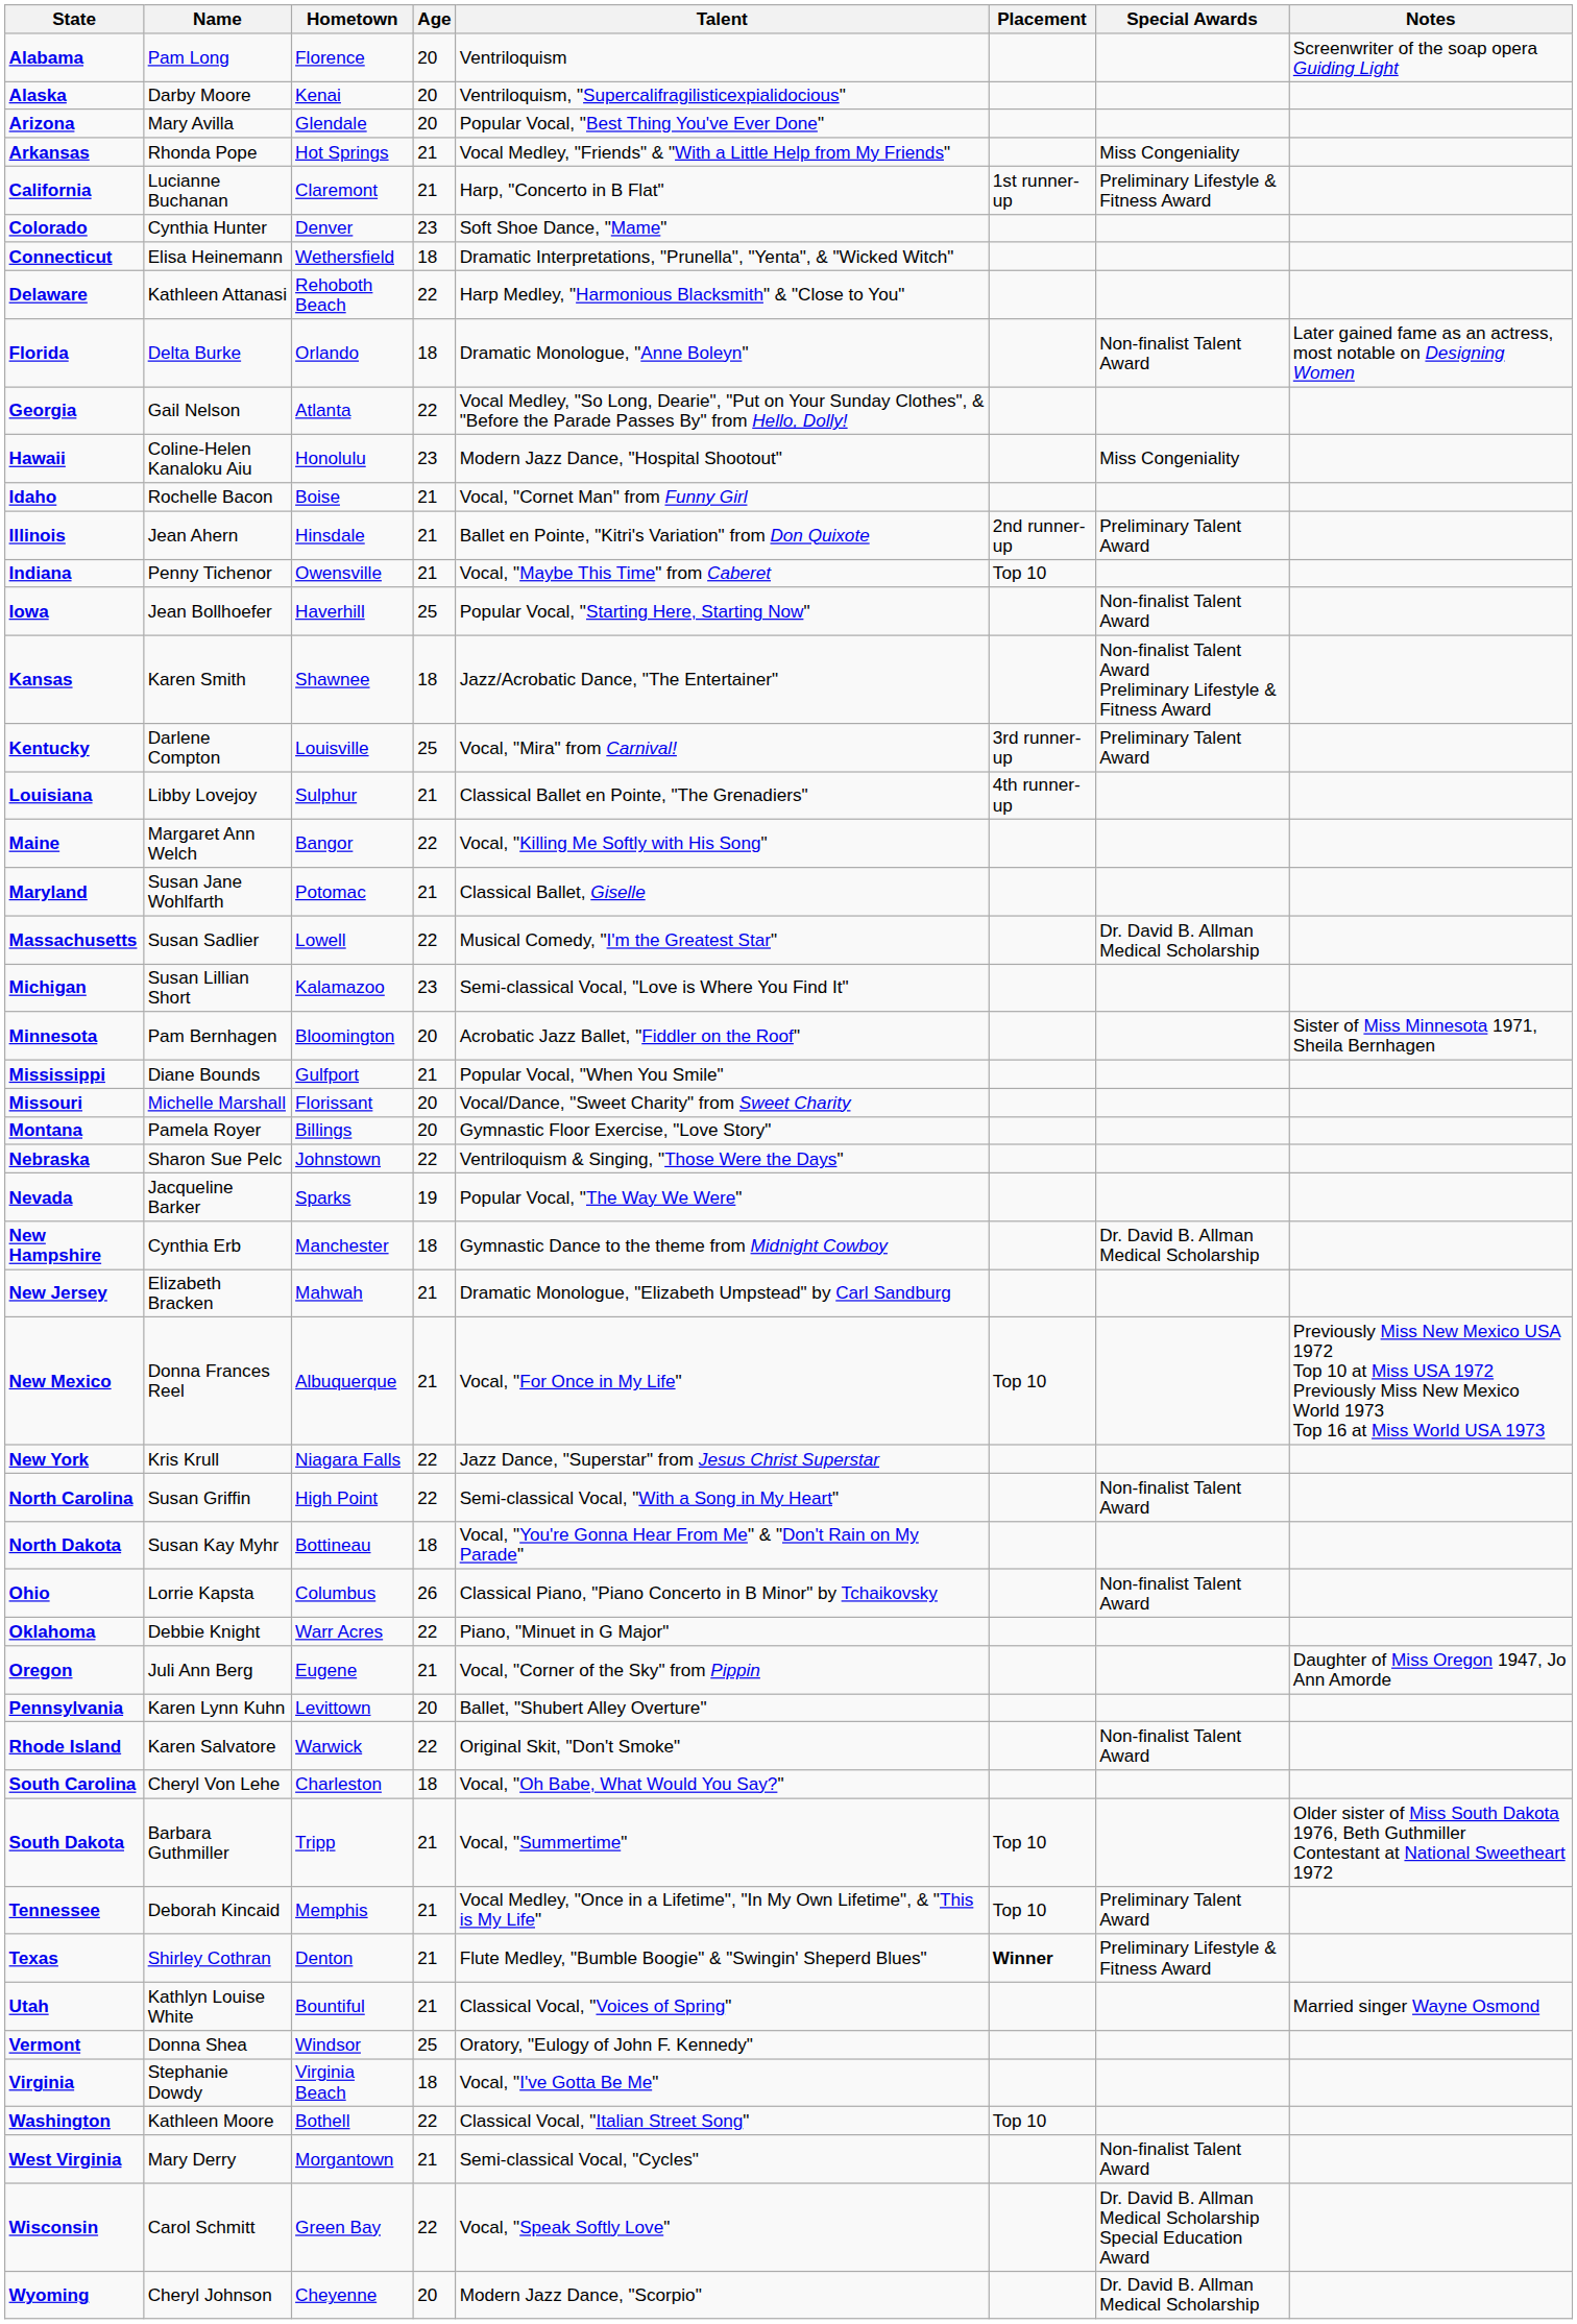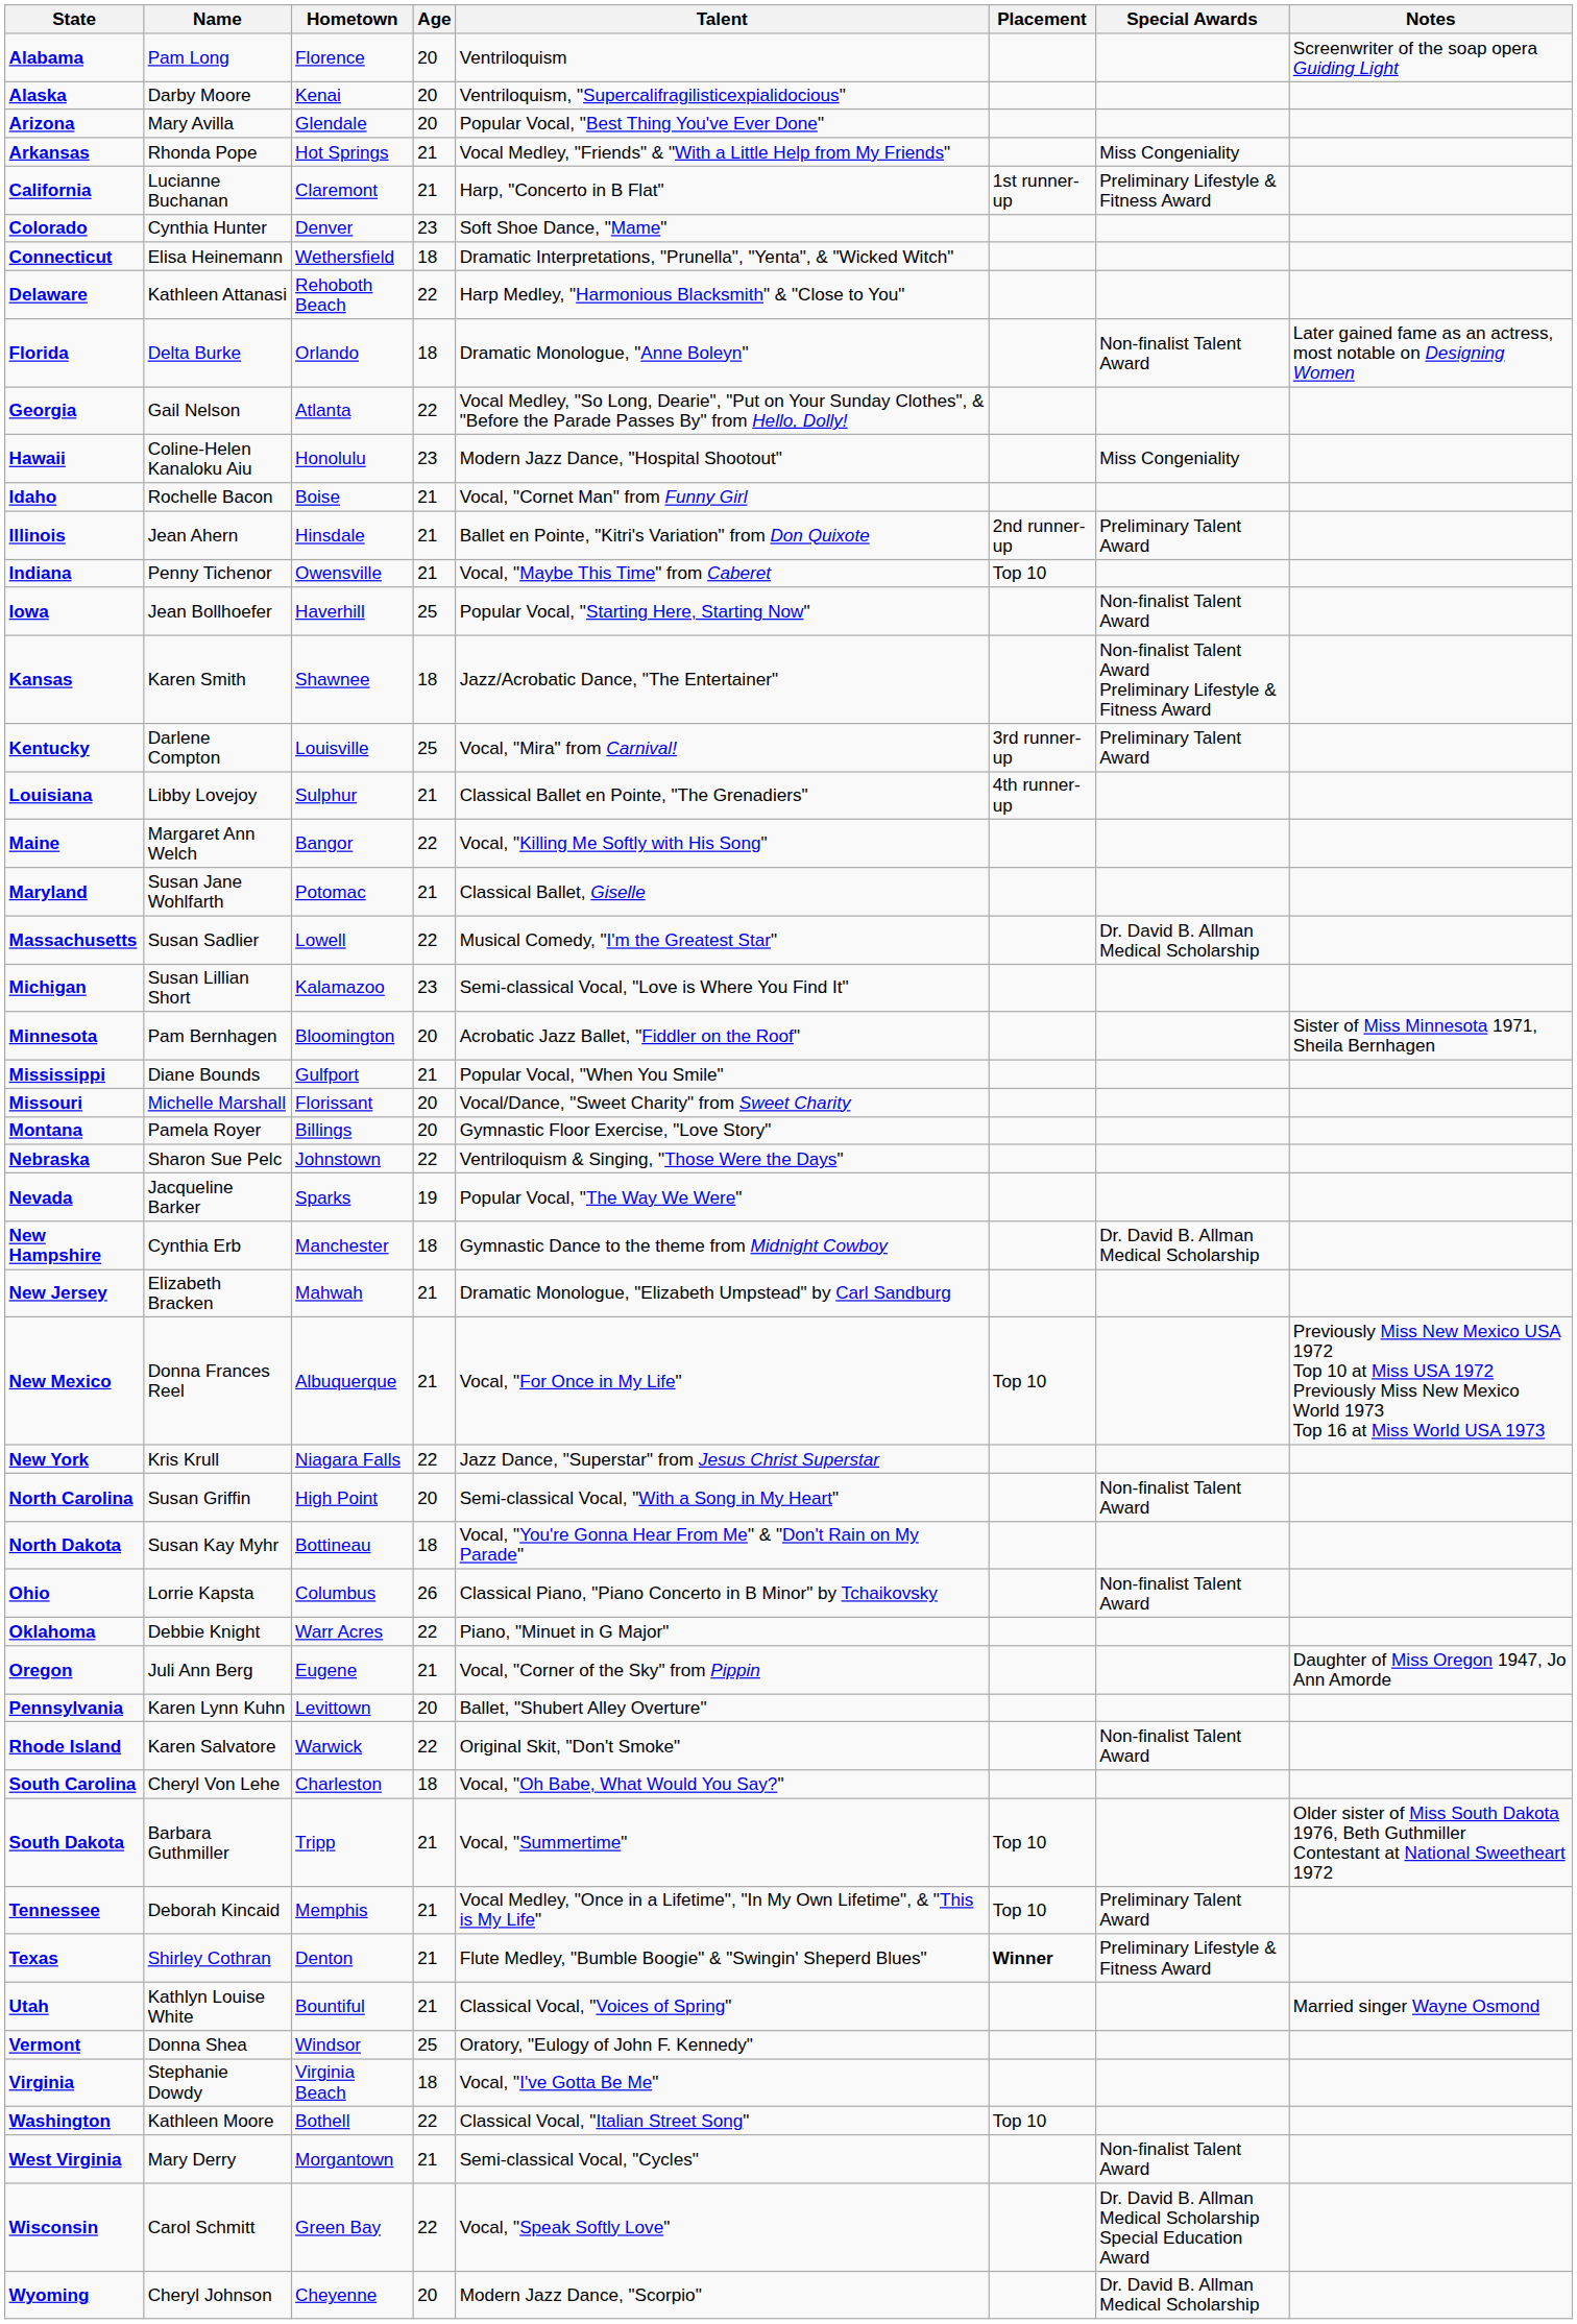North Carolina | Age: 22 -> 20
